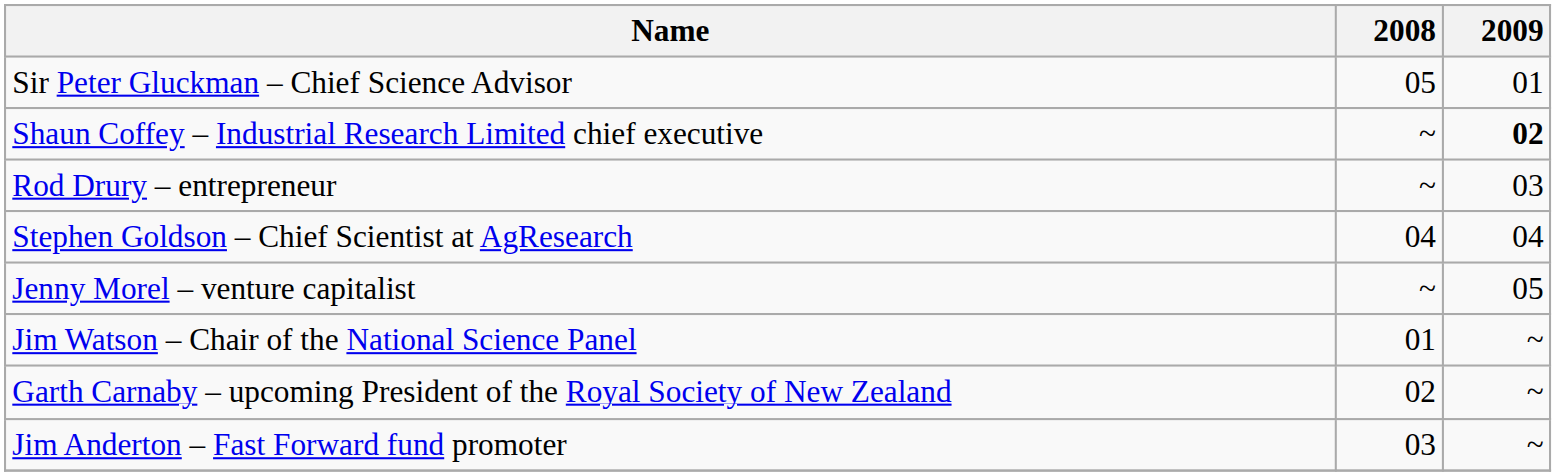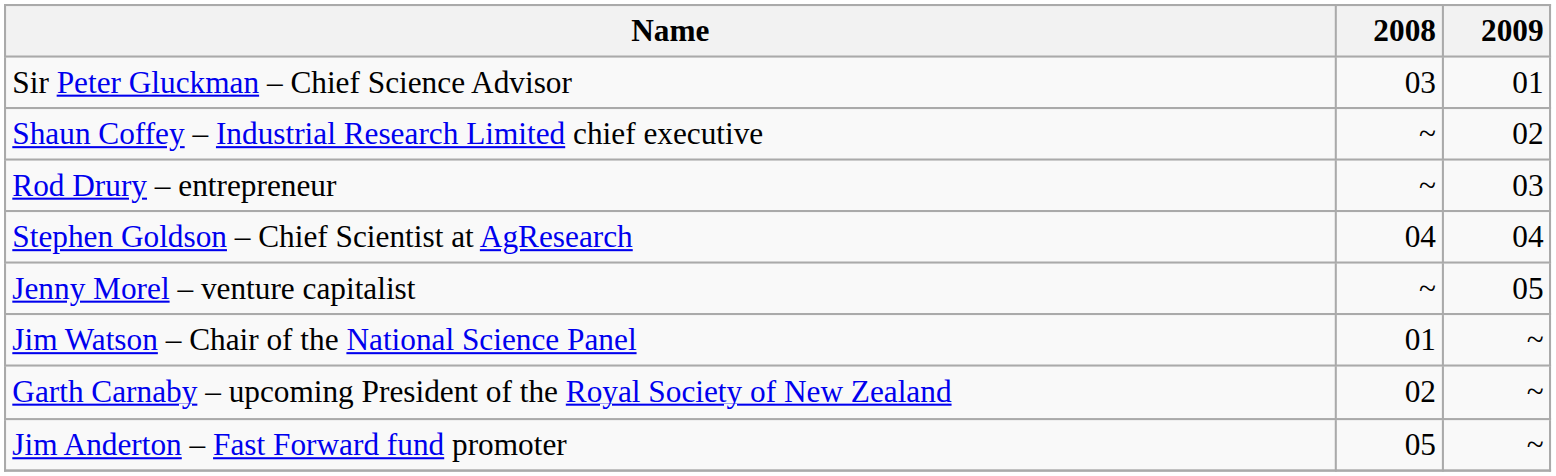Sir Peter Gluckman – Chief Science Advisor | 2008: 05 -> 03
Shaun Coffey – Industrial Research Limited chief executive | 2009: bold -> normal
Jim Anderton – Fast Forward fund promoter | 2008: 03 -> 05
